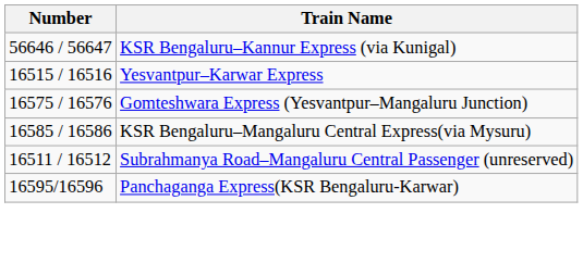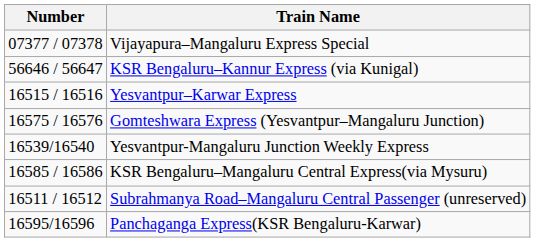+ row: 07377 / 07378 | Vijayapura–Mangaluru Express Special
+ row: 16539/16540 | Yesvantpur-Mangaluru Junction Weekly Express
